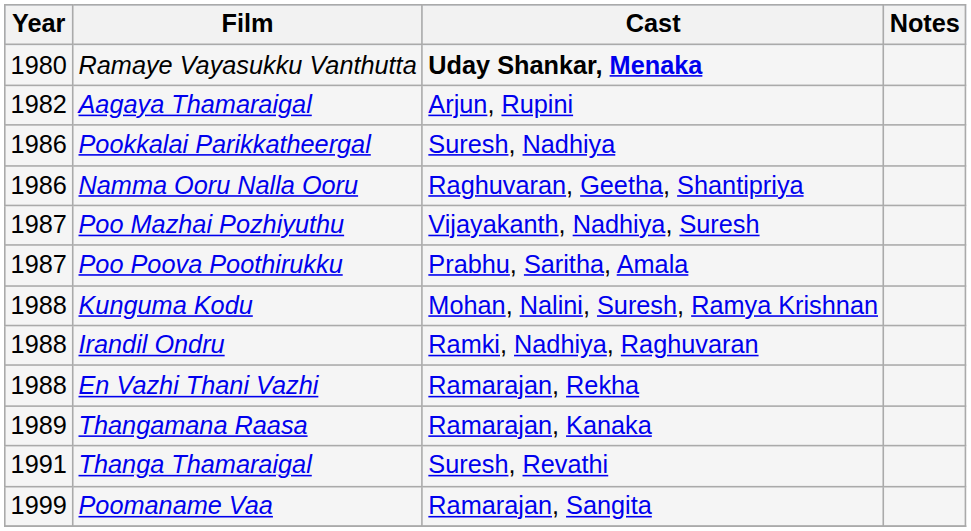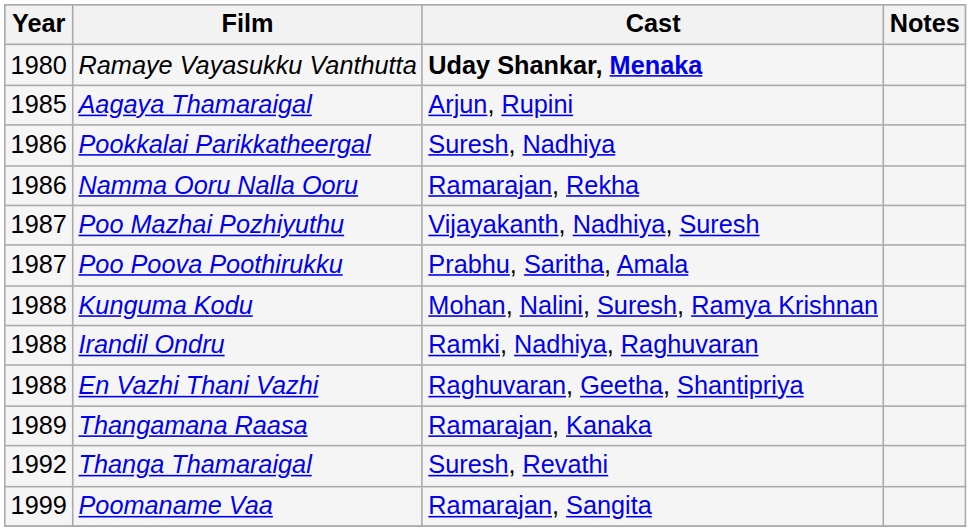Aagaya Thamaraigal | Year: 1982 -> 1985
Namma Ooru Nalla Ooru | Cast: Raghuvaran, Geetha, Shantipriya -> Ramarajan, Rekha
En Vazhi Thani Vazhi | Cast: Ramarajan, Rekha -> Raghuvaran, Geetha, Shantipriya
Thanga Thamaraigal | Year: 1991 -> 1992
